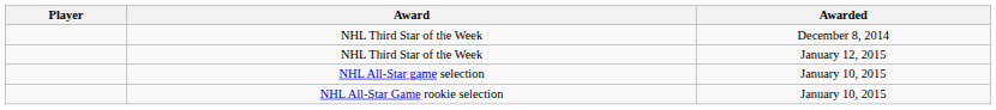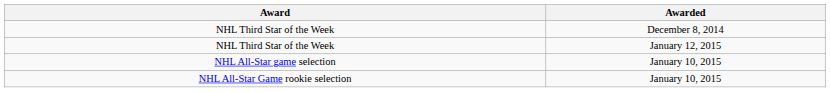- column: Player
